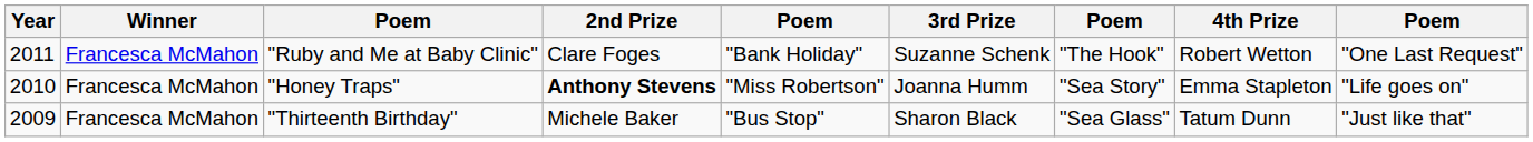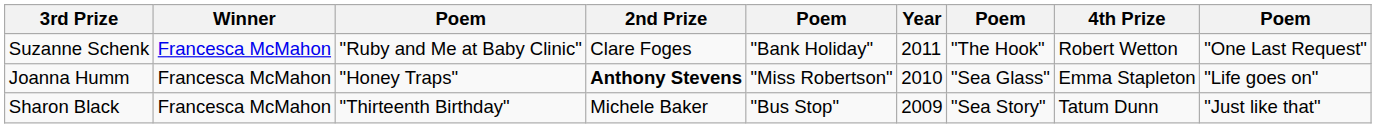columns swapped: Year <-> 3rd Prize
"Honey Traps" | column 7: "Sea Story" -> "Sea Glass"
"Thirteenth Birthday" | column 7: "Sea Glass" -> "Sea Story"
